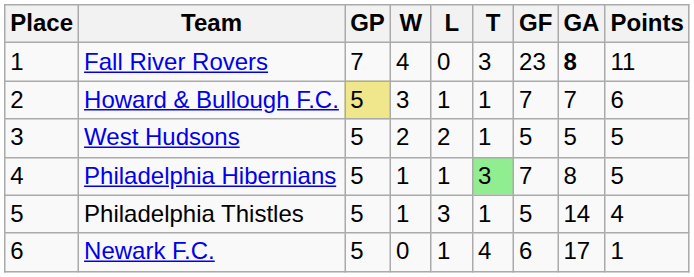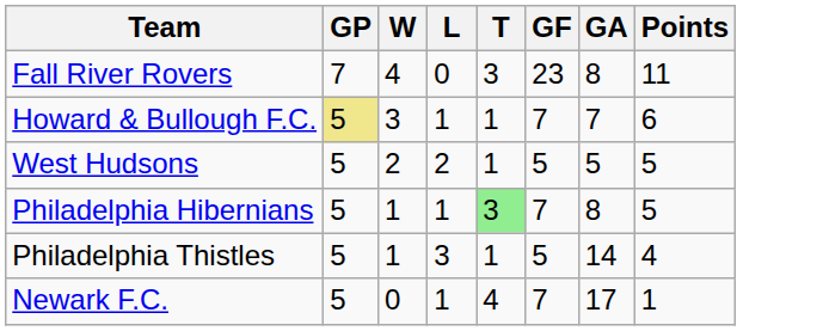- column: Place | 1 | 2 | 3 | 4 | 5 | 6
Fall River Rovers | GA: bold -> normal
Newark F.C. | GF: 6 -> 7
